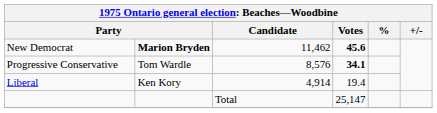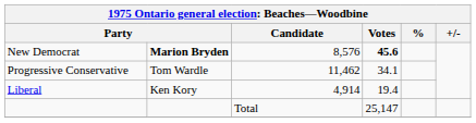New Democrat | Candidate: 11,462 -> 8,576
Progressive Conservative | Candidate: 8,576 -> 11,462
Progressive Conservative | Votes: bold -> normal
